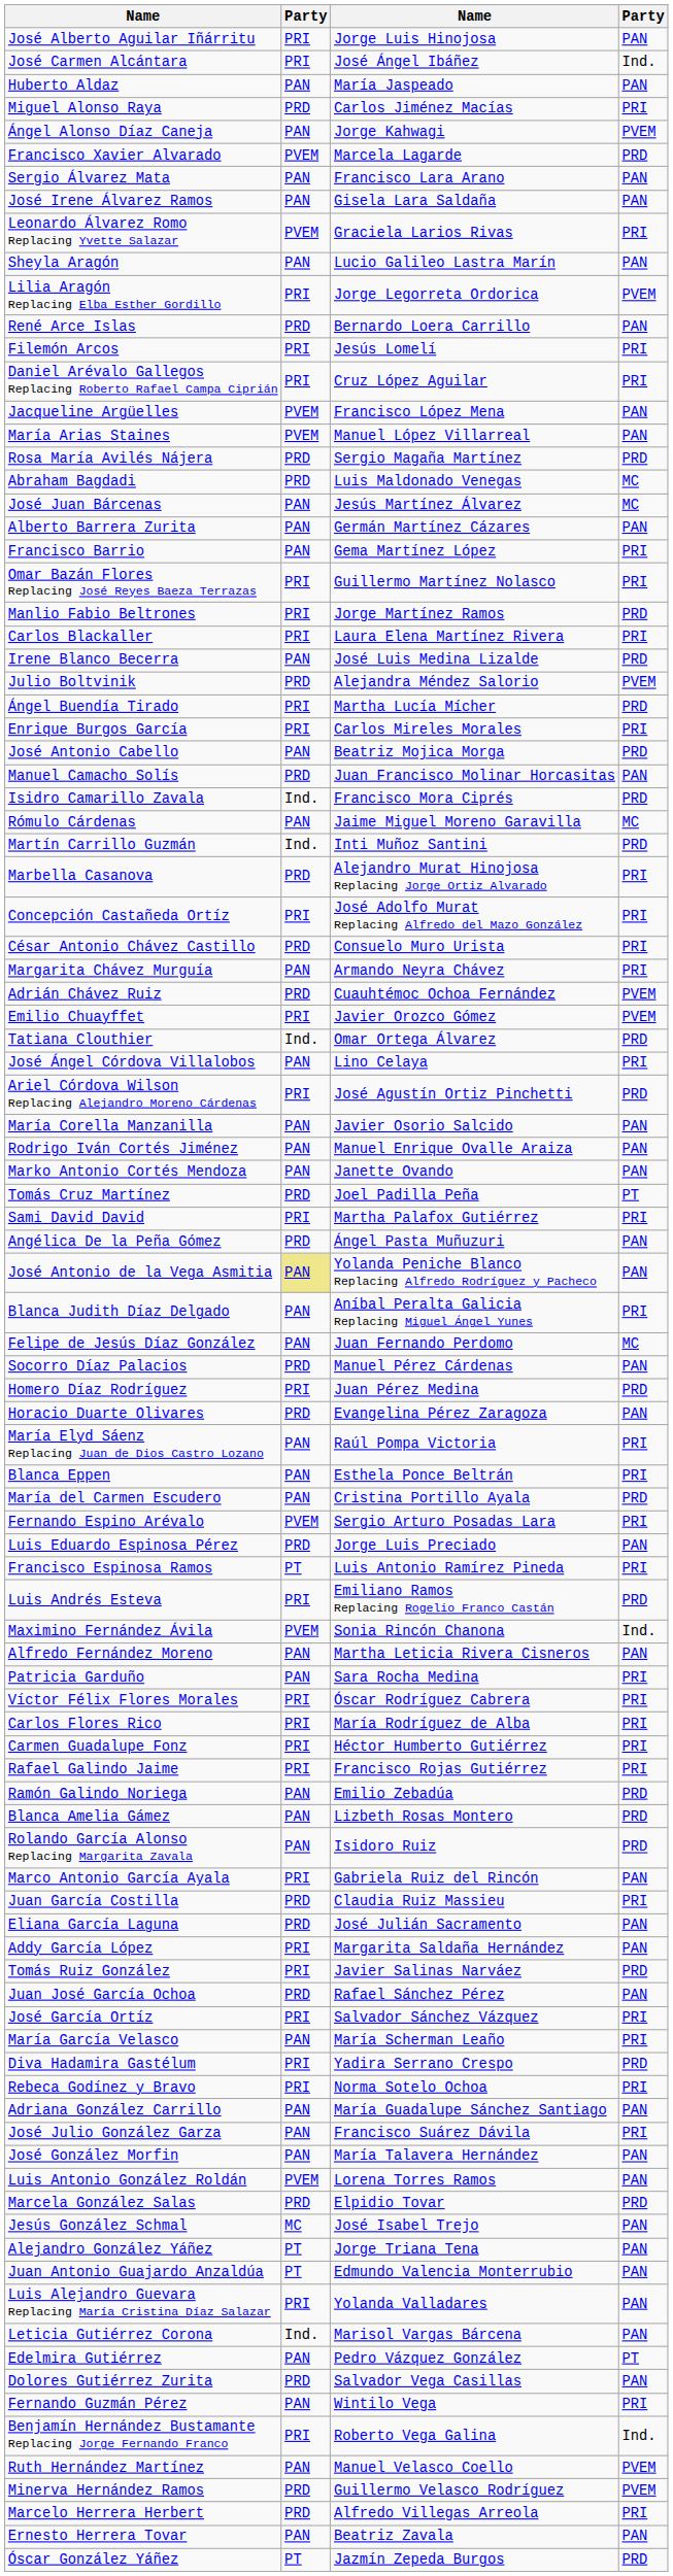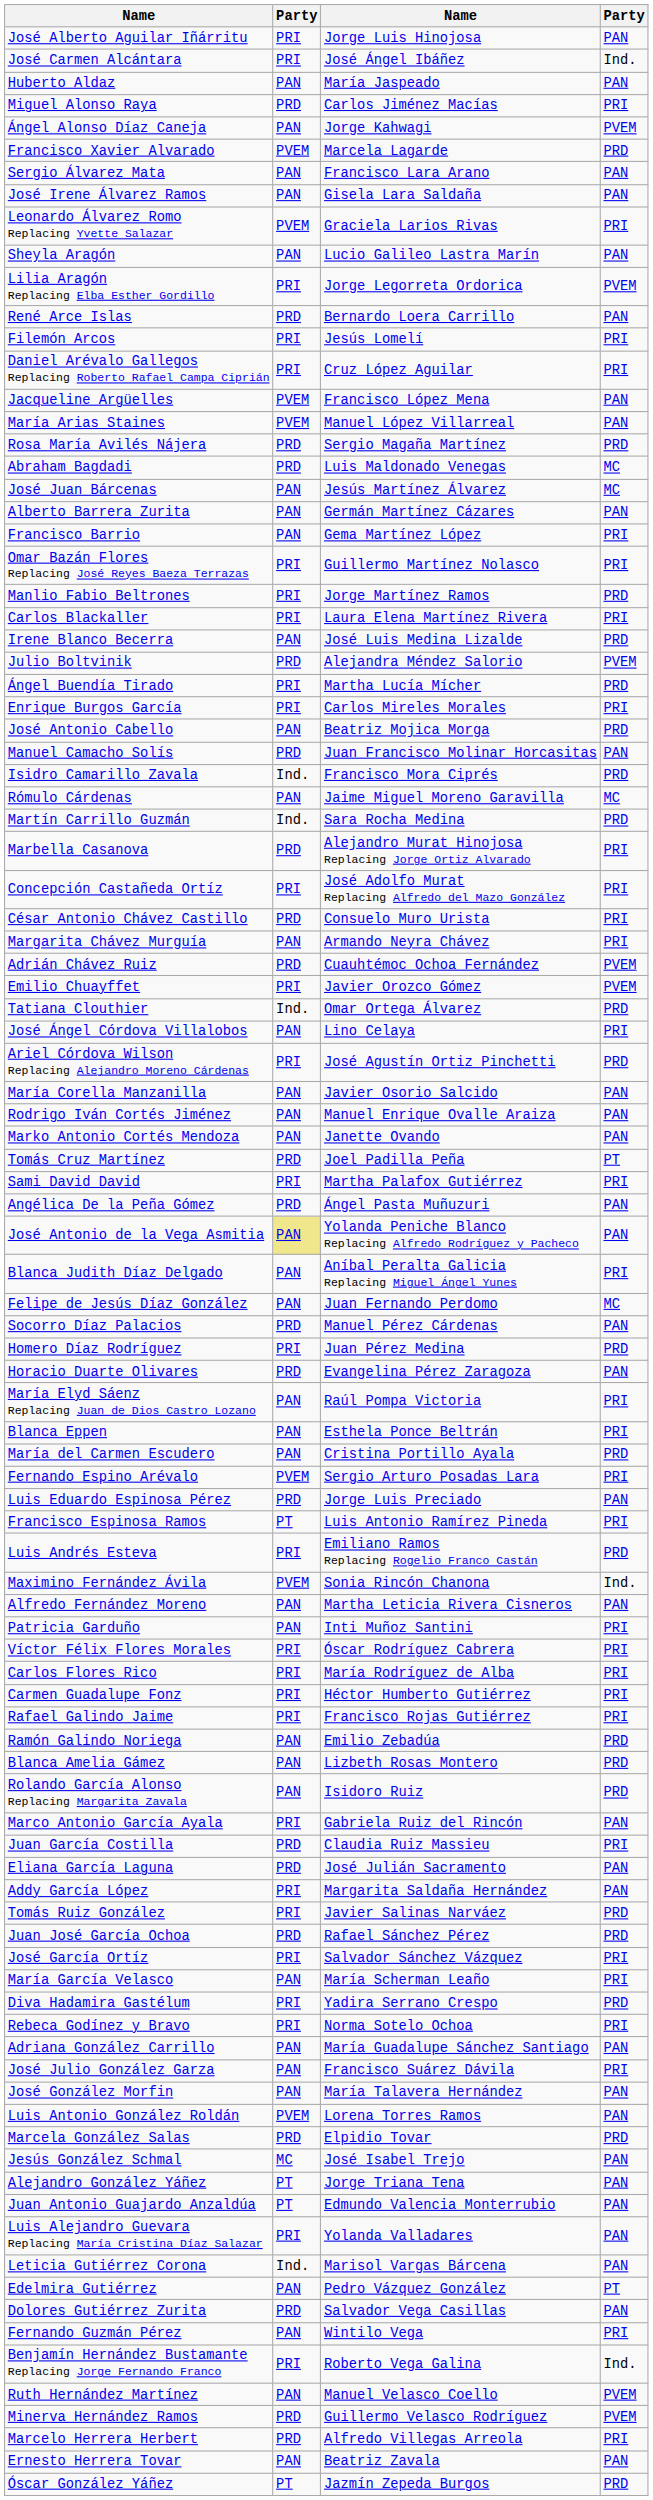Martín Carrillo Guzmán | column 3: Inti Muñoz Santini -> Sara Rocha Medina
Patricia Garduño | column 3: Sara Rocha Medina -> Inti Muñoz Santini
Juan José García Ochoa | column 4: PAN -> PRD
